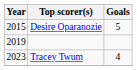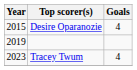Desire Oparanozie | Goals: 5 -> 4
